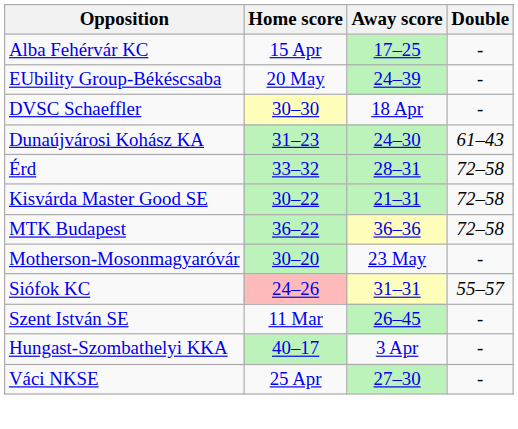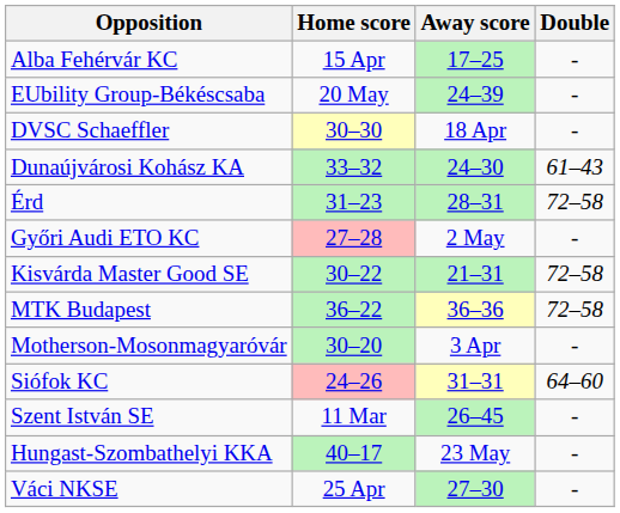Dunaújvárosi Kohász KA | Home score: 31–23 -> 33–32
Érd | Home score: 33–32 -> 31–23
+ row: Győri Audi ETO KC | 27–28 | 2 May | -
Motherson-Mosonmagyaróvár | Away score: 23 May -> 3 Apr
Siófok KC | Double: 55–57 -> 64–60
Hungast-Szombathelyi KKA | Away score: 3 Apr -> 23 May
